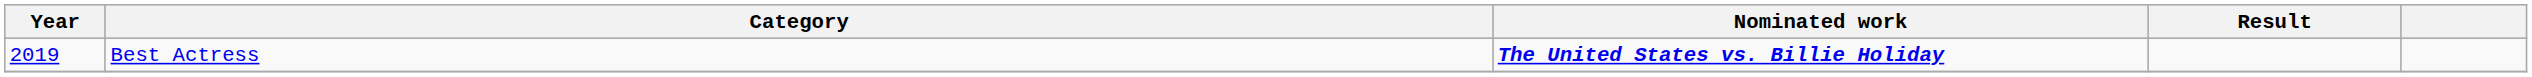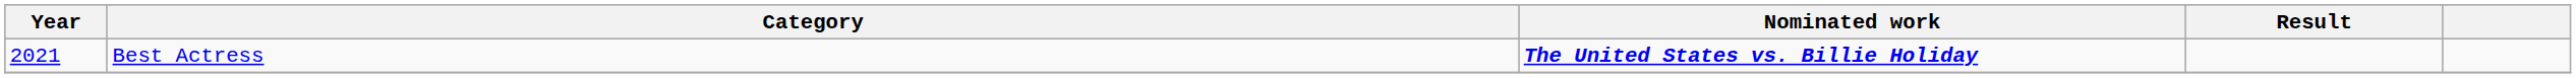Best Actress | Year: 2019 -> 2021
